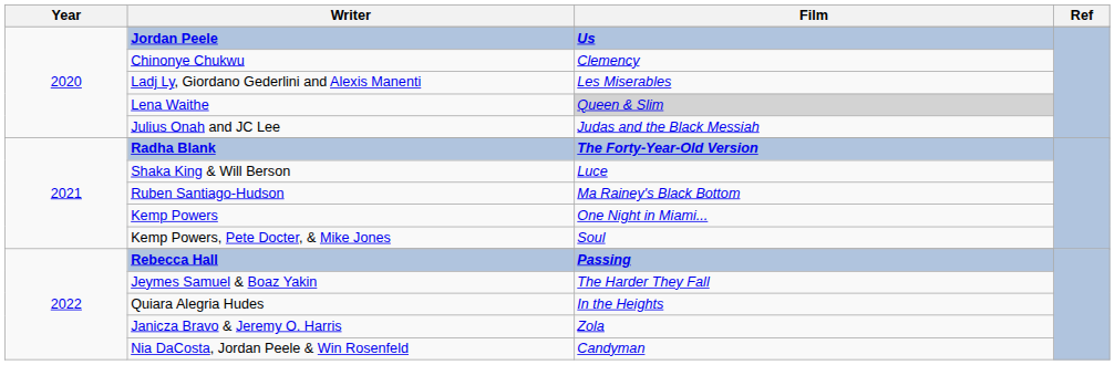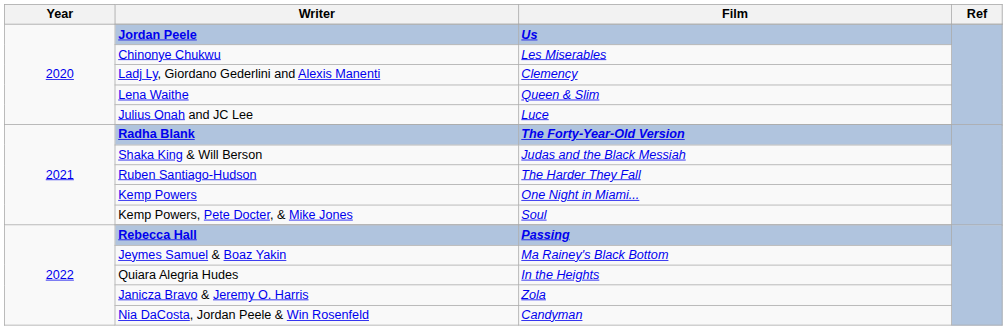Chinonye Chukwu | Film: Clemency -> Les Miserables
Ladj Ly, Giordano Gederlini and Alexis Manenti | Film: Les Miserables -> Clemency
Lena Waithe | Film: lightgrey background -> no background
Julius Onah and JC Lee | Film: Judas and the Black Messiah -> Luce
Shaka King & Will Berson | Film: Luce -> Judas and the Black Messiah
Ruben Santiago-Hudson | Film: Ma Rainey's Black Bottom -> The Harder They Fall
Jeymes Samuel & Boaz Yakin | Film: The Harder They Fall -> Ma Rainey's Black Bottom
